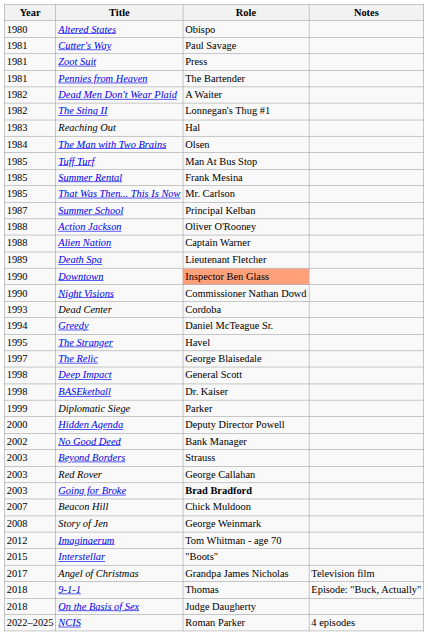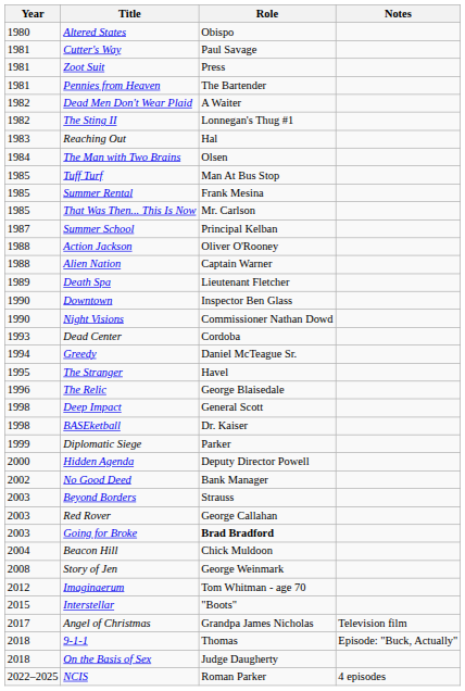Downtown | Role: lightsalmon background -> no background
The Relic | Year: 1997 -> 1996
Beacon Hill | Year: 2007 -> 2004
